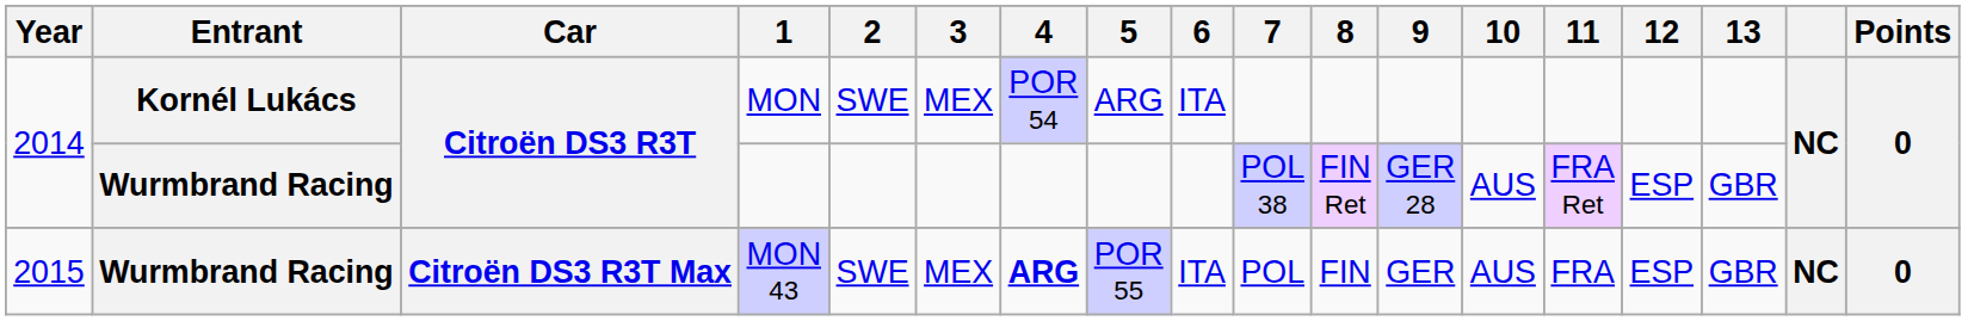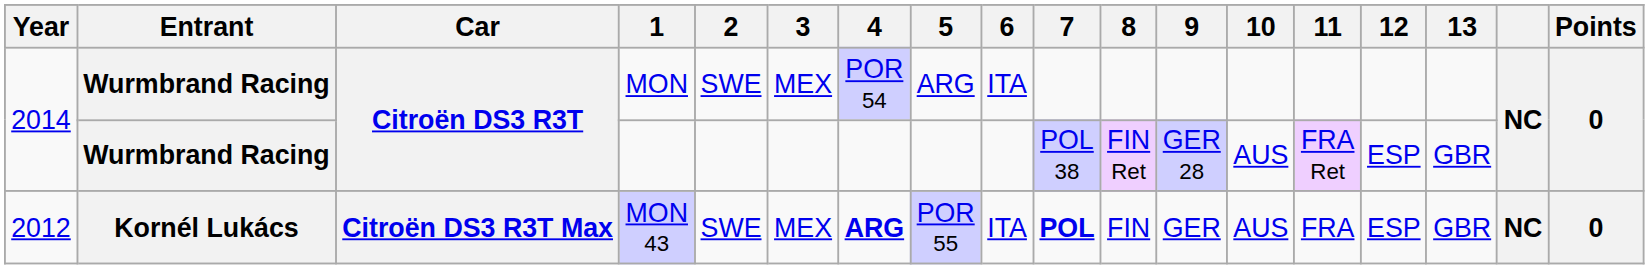MON | Entrant: Kornél Lukács -> Wurmbrand Racing
MON 43 | Year: 2015 -> 2012
MON 43 | Entrant: Wurmbrand Racing -> Kornél Lukács
MON 43 | 7: normal -> bold
